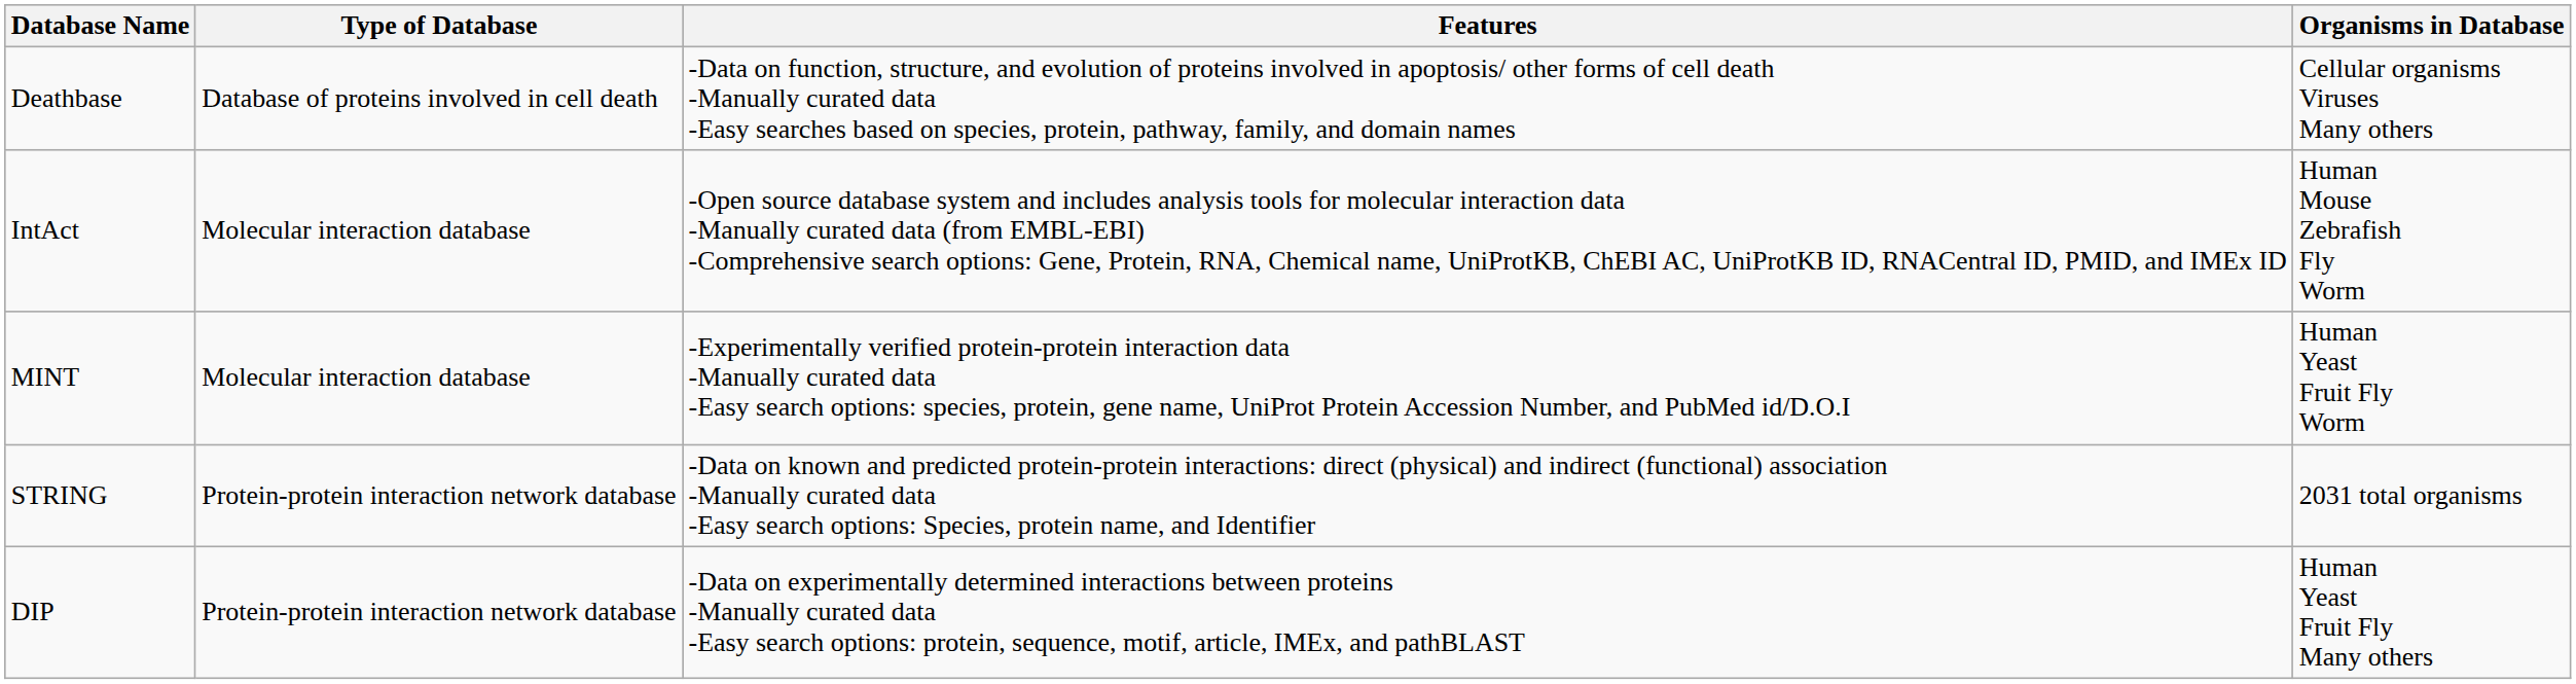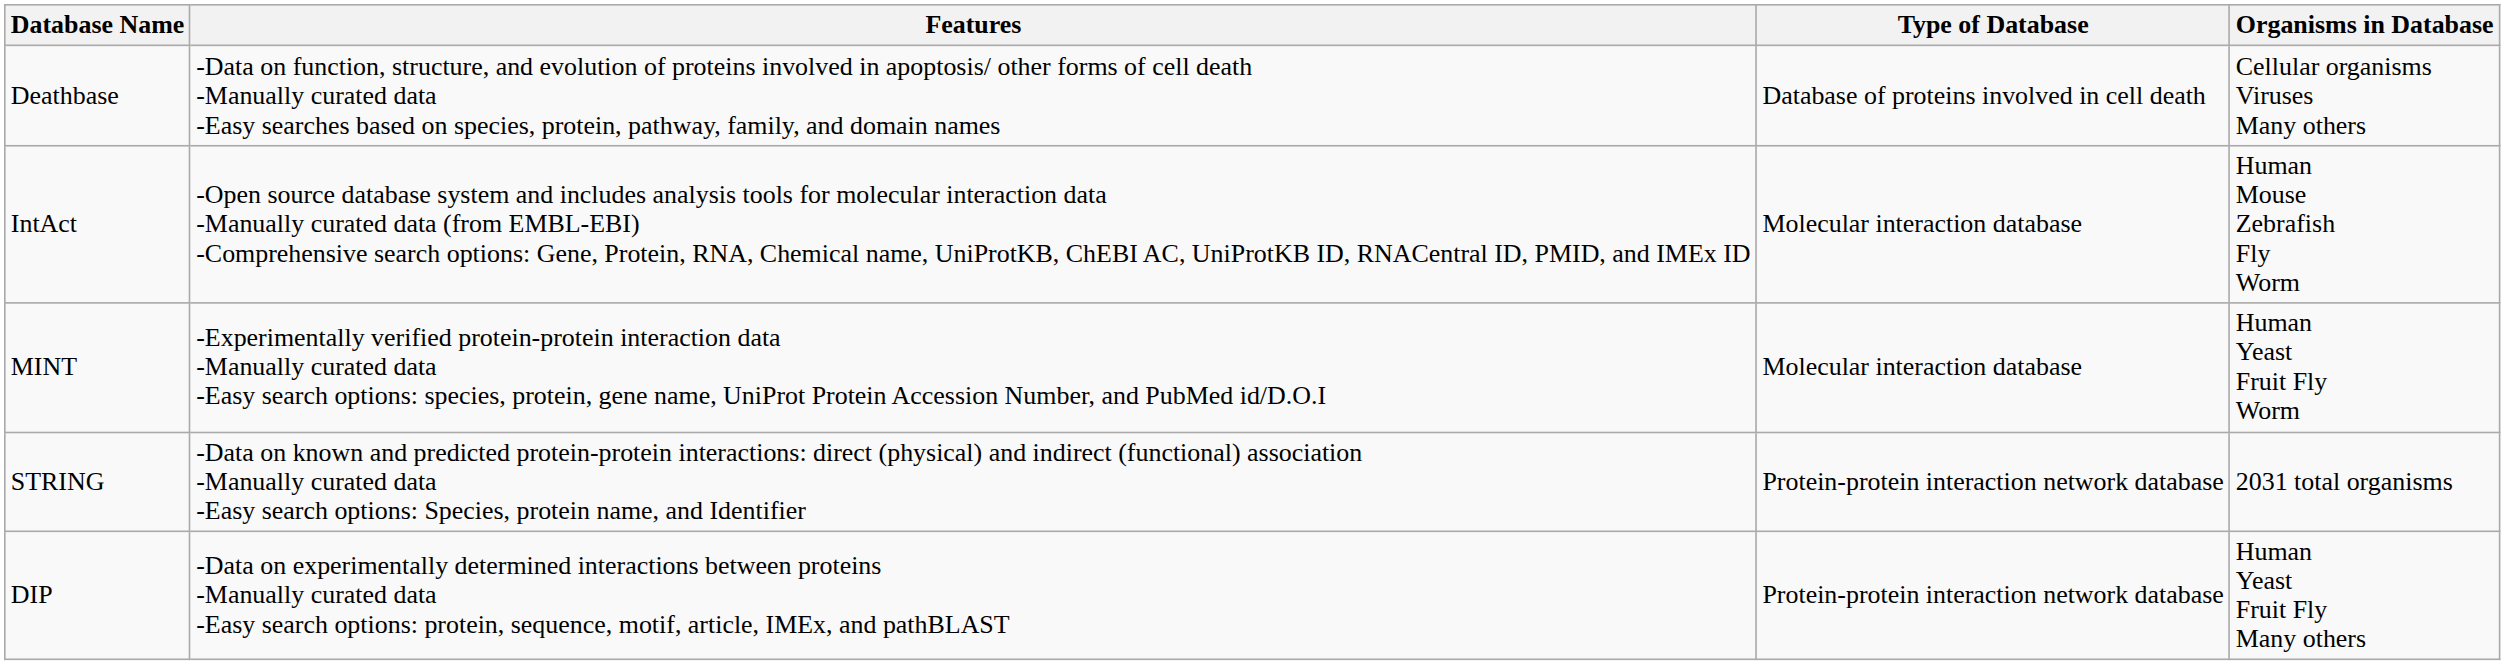columns swapped: Type of Database <-> Features
